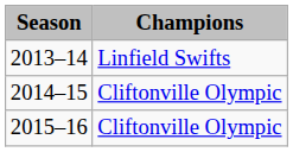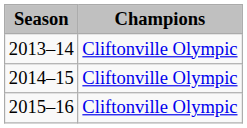2013–14 | Champions: Linfield Swifts -> Cliftonville Olympic
